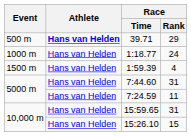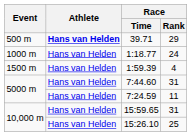15:26.10 | Race / Rank: 15 -> 25
